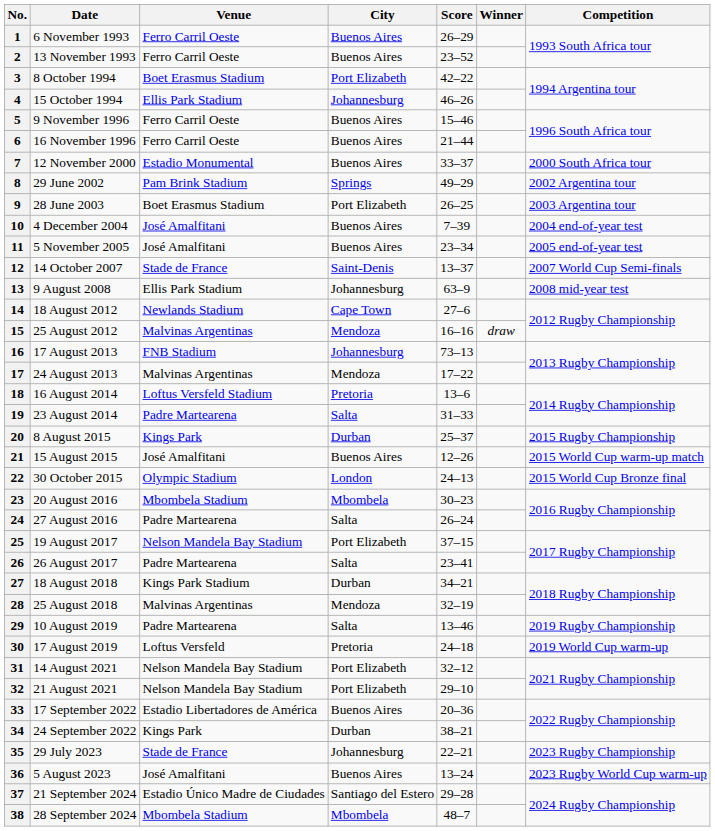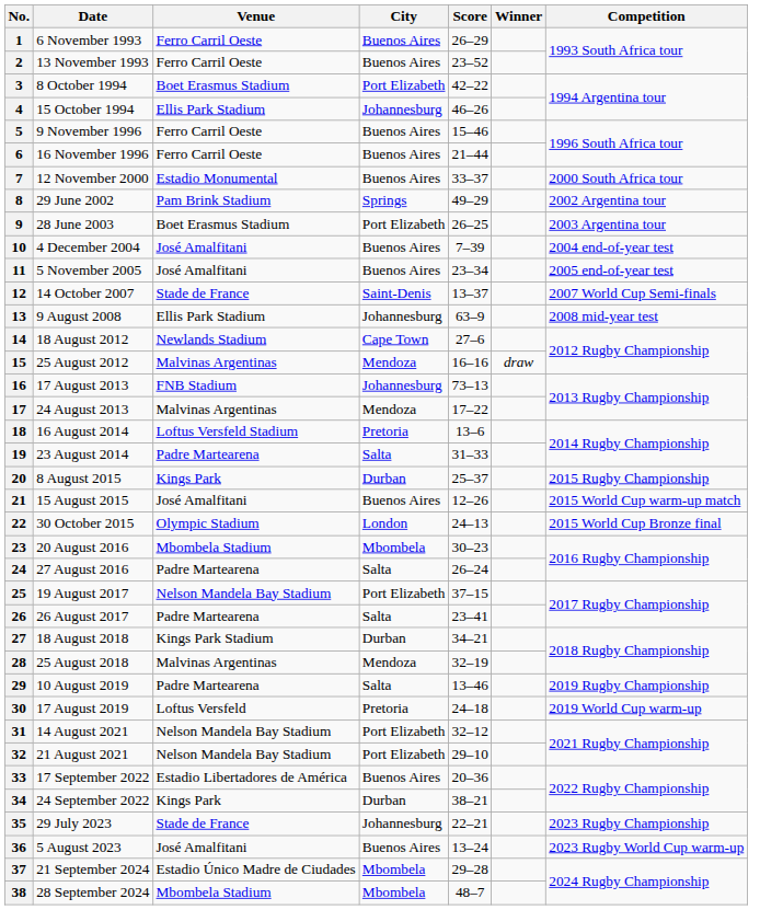37 | City: Santiago del Estero -> Mbombela
